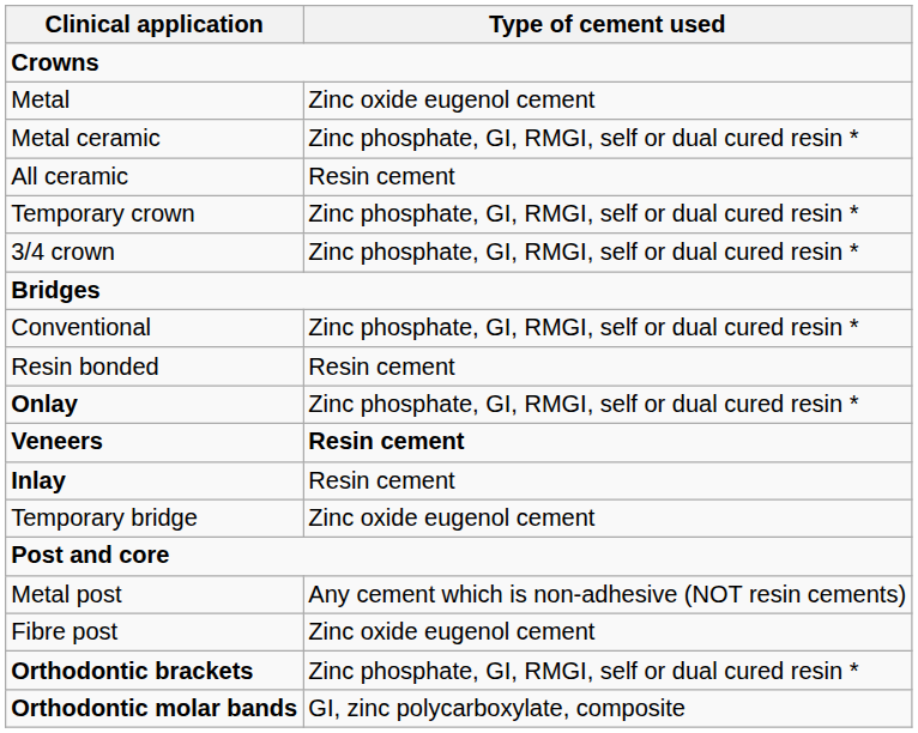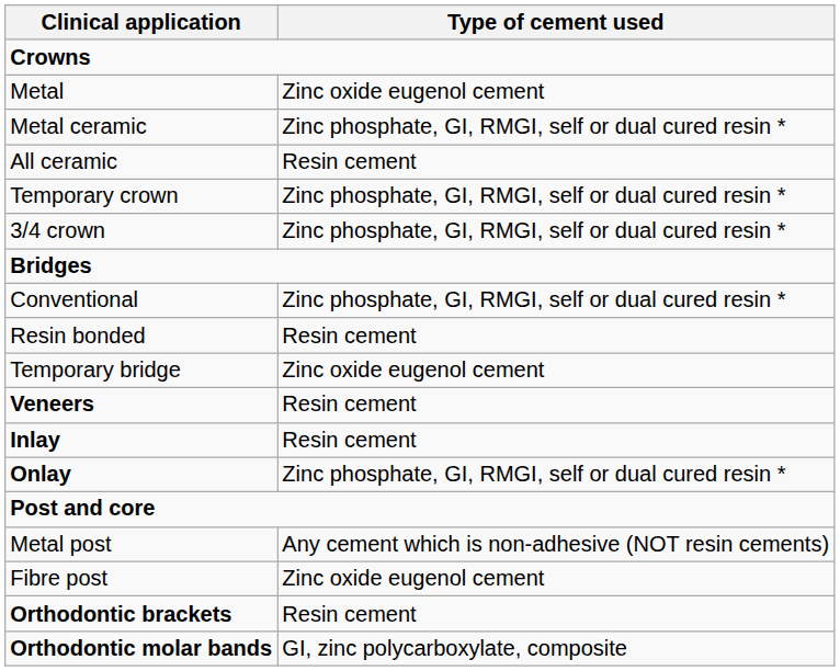rows swapped: Temporary bridge <-> Onlay
Veneers | Type of cement used: bold -> normal
Orthodontic brackets | Type of cement used: Zinc phosphate, GI, RMGI, self or dual cured resin * -> Resin cement
